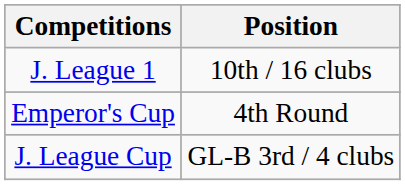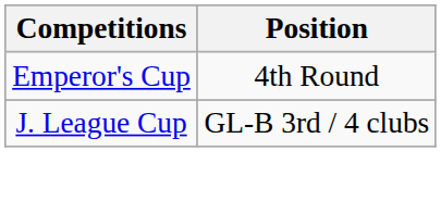- row: J. League 1 | 10th / 16 clubs
